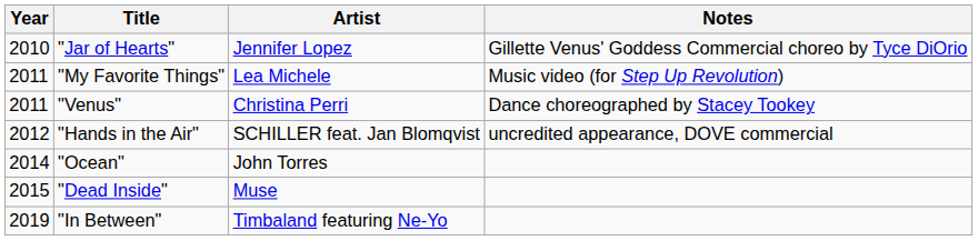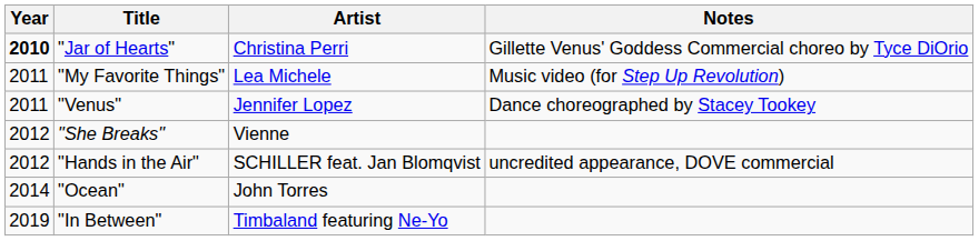"Jar of Hearts" | Year: normal -> bold
"Jar of Hearts" | Artist: Jennifer Lopez -> Christina Perri
"Venus" | Artist: Christina Perri -> Jennifer Lopez
+ row: 2012 | "She Breaks" | Vienne
- row: 2015 | "Dead Inside" | Muse
